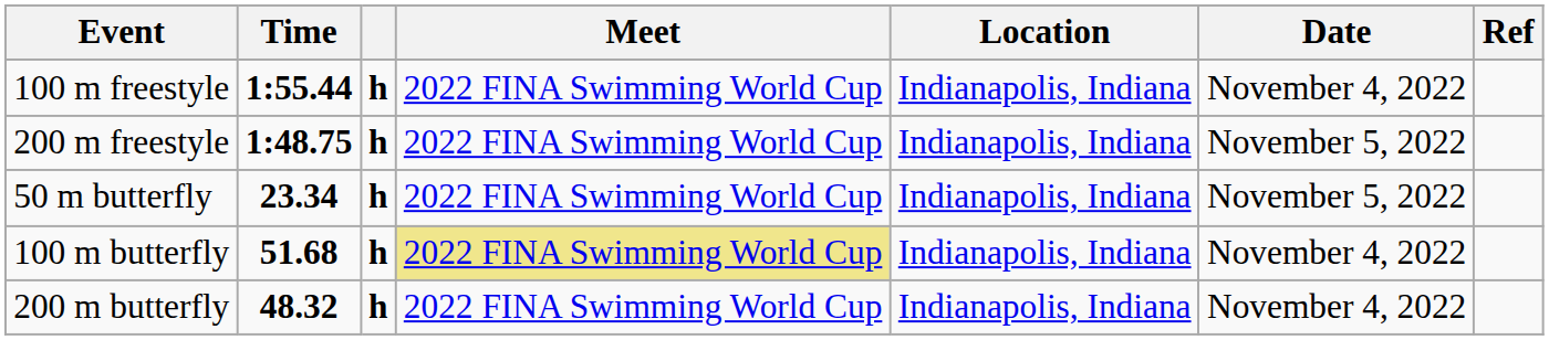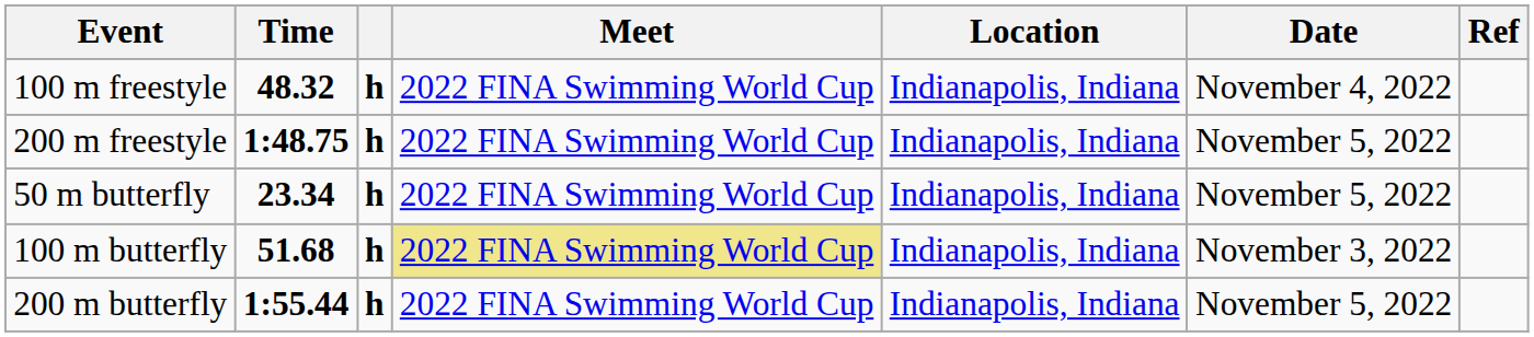100 m freestyle | Time: 1:55.44 -> 48.32
100 m butterfly | Date: November 4, 2022 -> November 3, 2022
200 m butterfly | Time: 48.32 -> 1:55.44
200 m butterfly | Date: November 4, 2022 -> November 5, 2022
